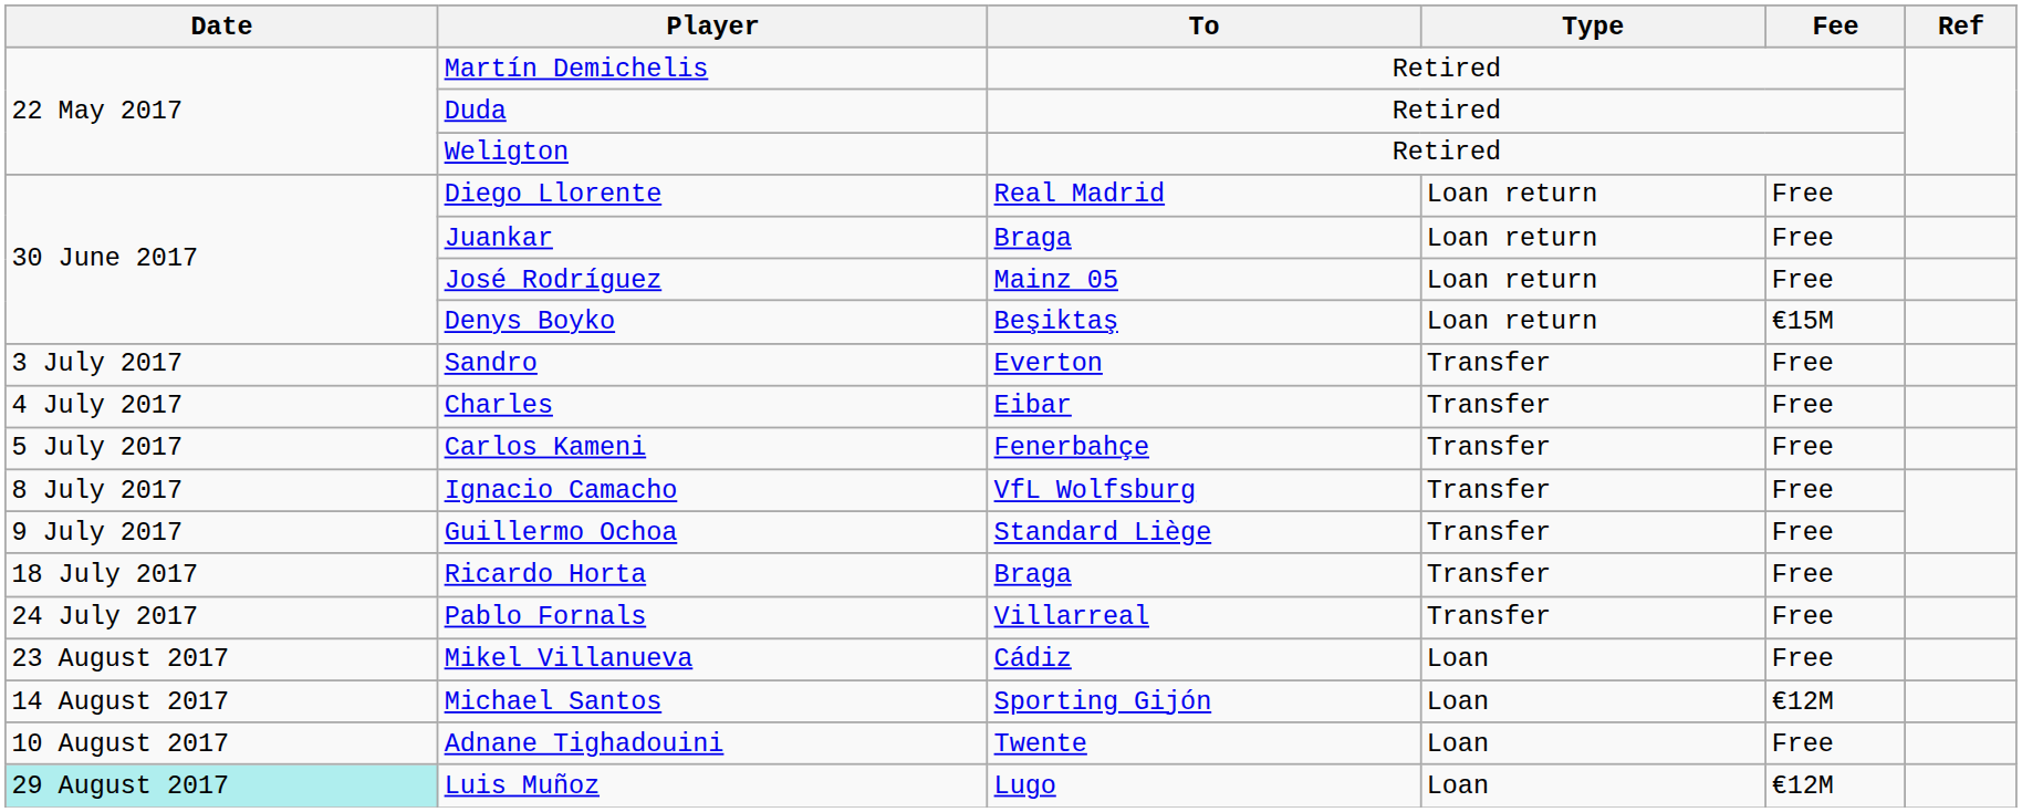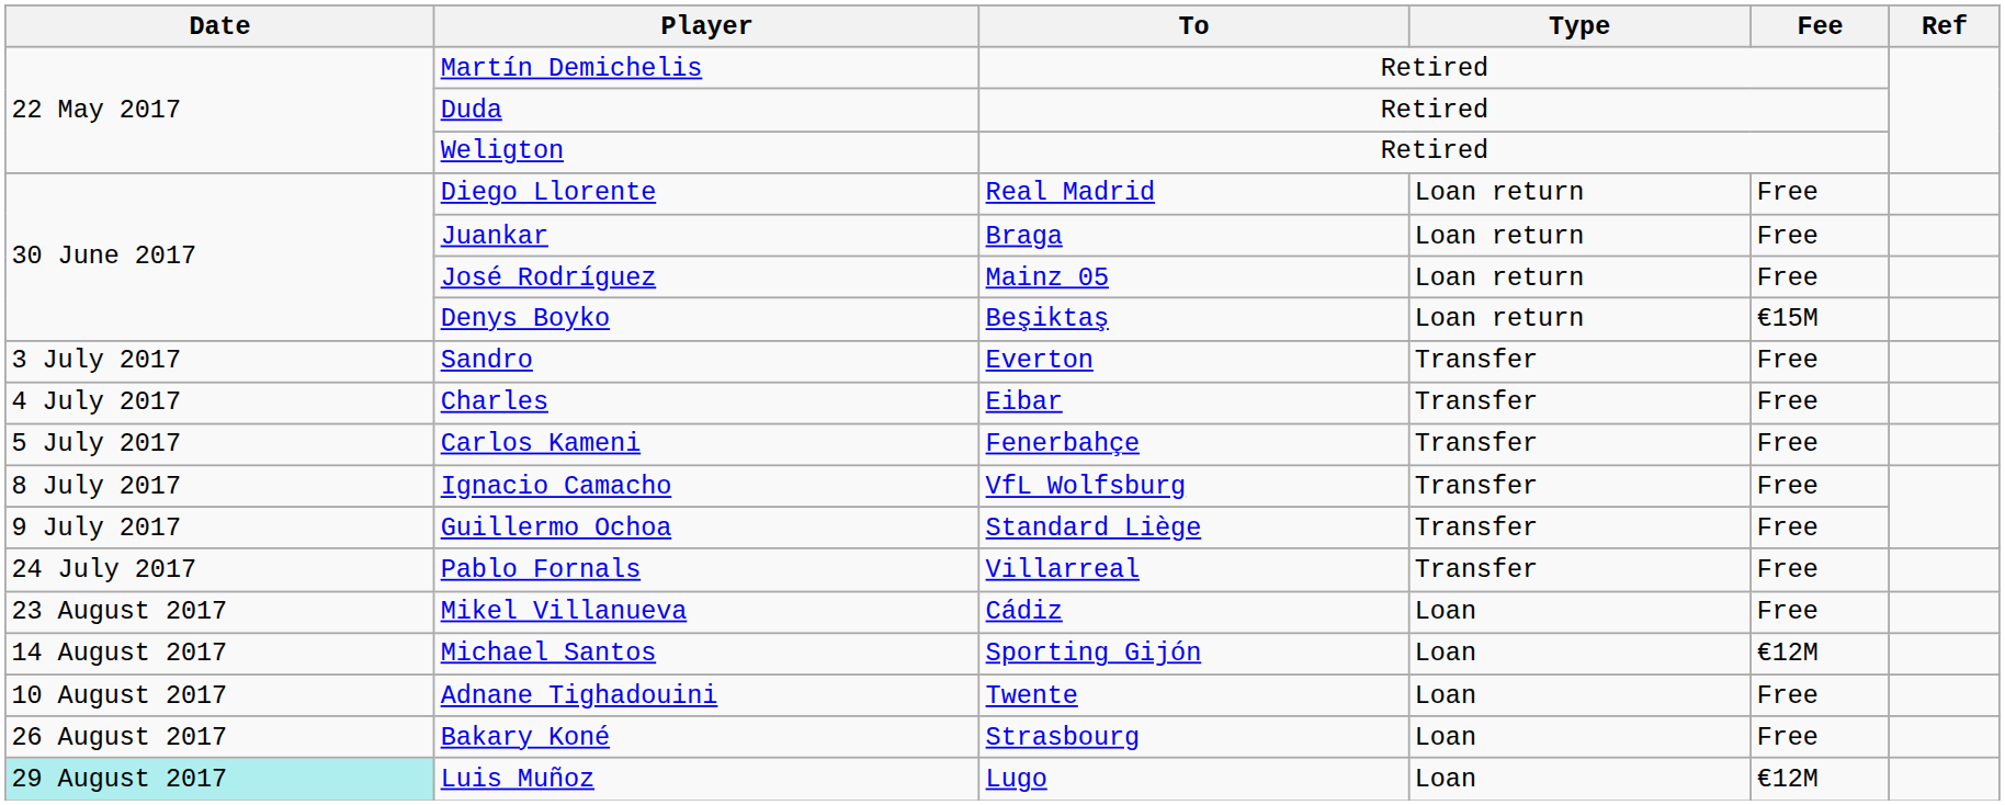- row: 18 July 2017 | Ricardo Horta | Braga | Transfer | Free
+ row: 26 August 2017 | Bakary Koné | Strasbourg | Loan | Free
